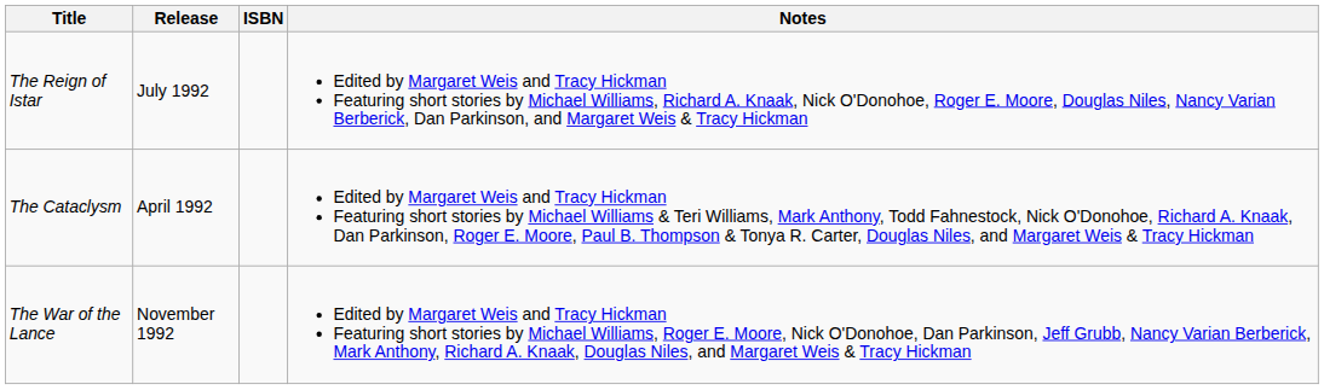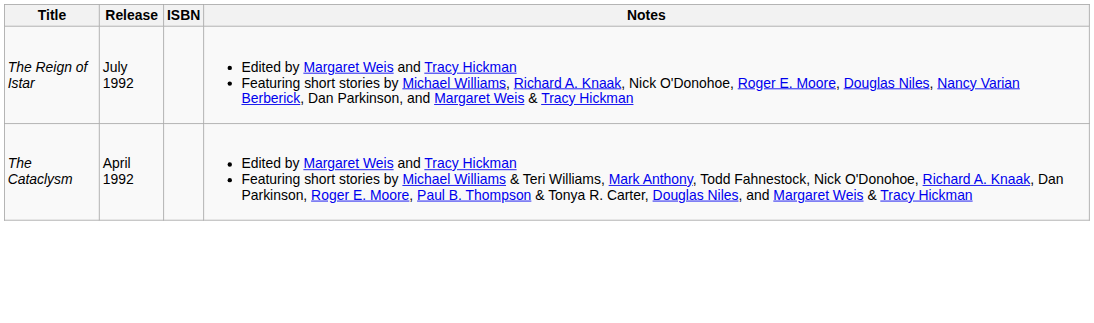- row: The War of the Lance | November 1992 | Edited by Margaret Weis and Tracy Hickman Featuring short stories by Michael Williams, Roger E. Moore, Nick O'Donohoe, Dan Parkinson, Jeff Grubb, Nancy Varian Berberick, Mark Anthony, Richard A. Knaak, Douglas Niles, and Margaret Weis & Tracy Hickman
